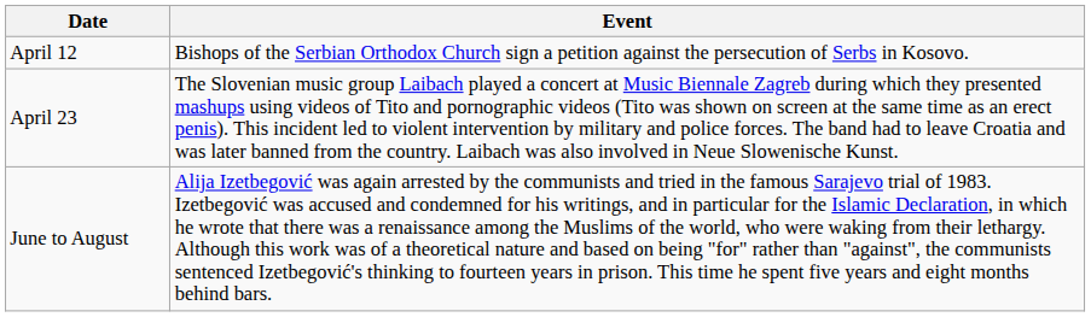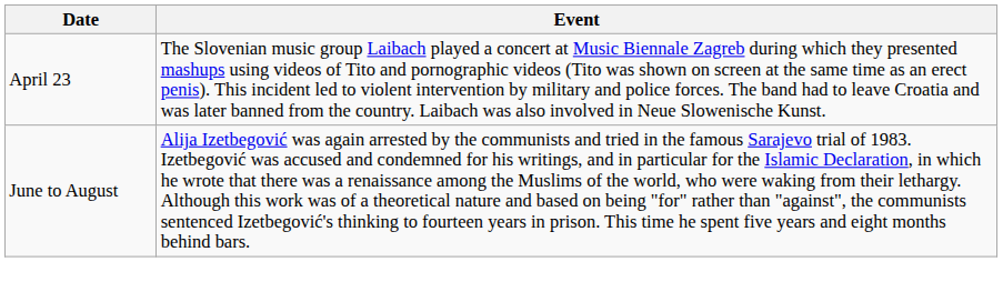- row: April 12 | Bishops of the Serbian Orthodox Church sign a petition against the persecution of Serbs in Kosovo.
